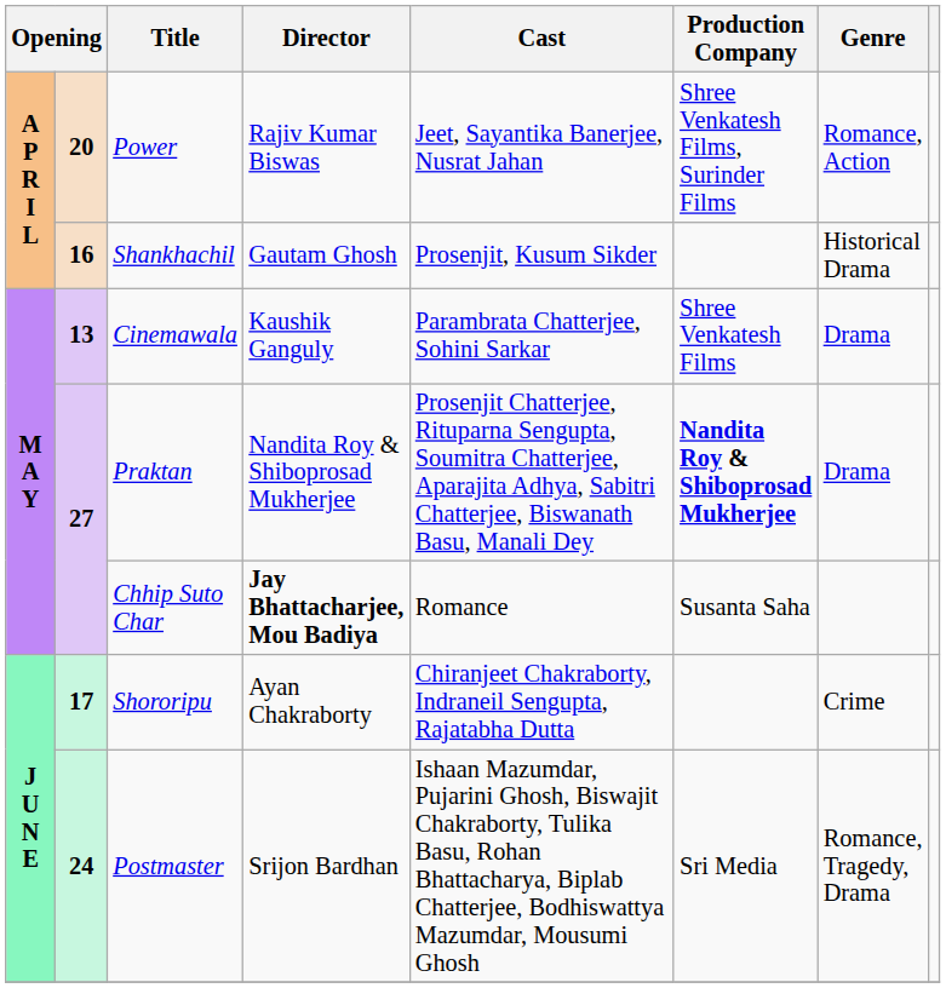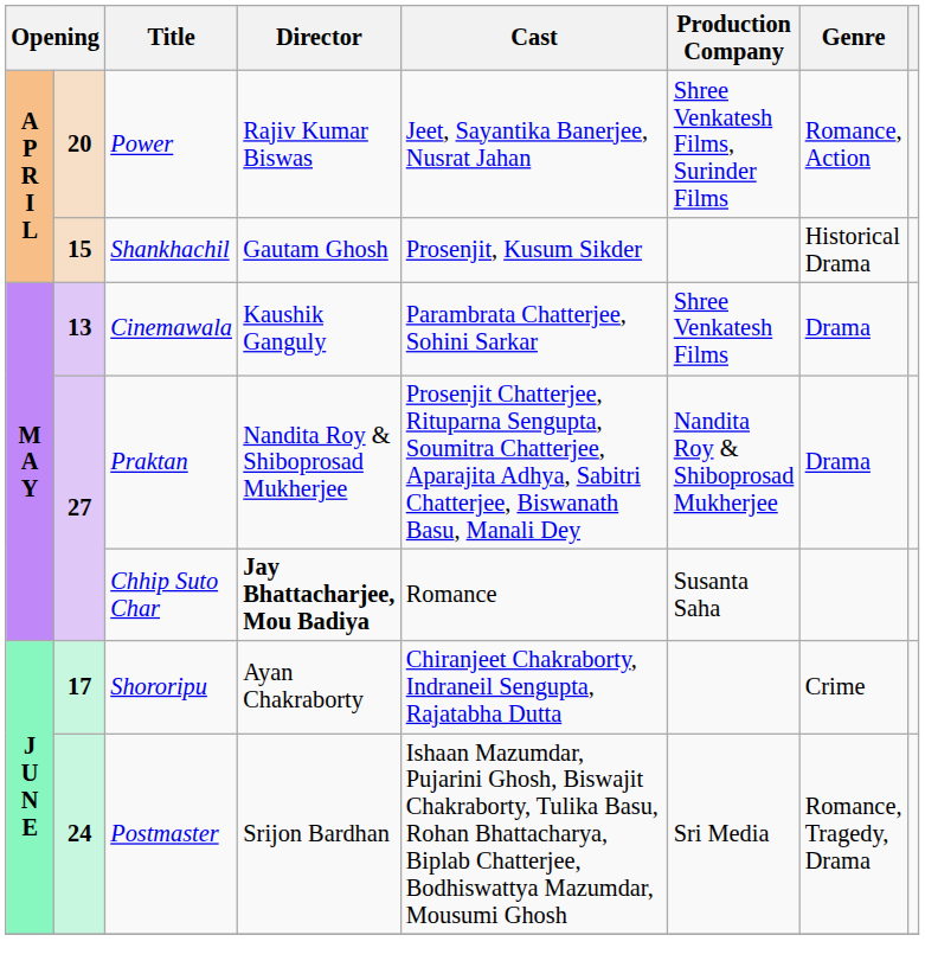Shankhachil | column 2: 16 -> 15
Praktan | Production Company: bold -> normal
